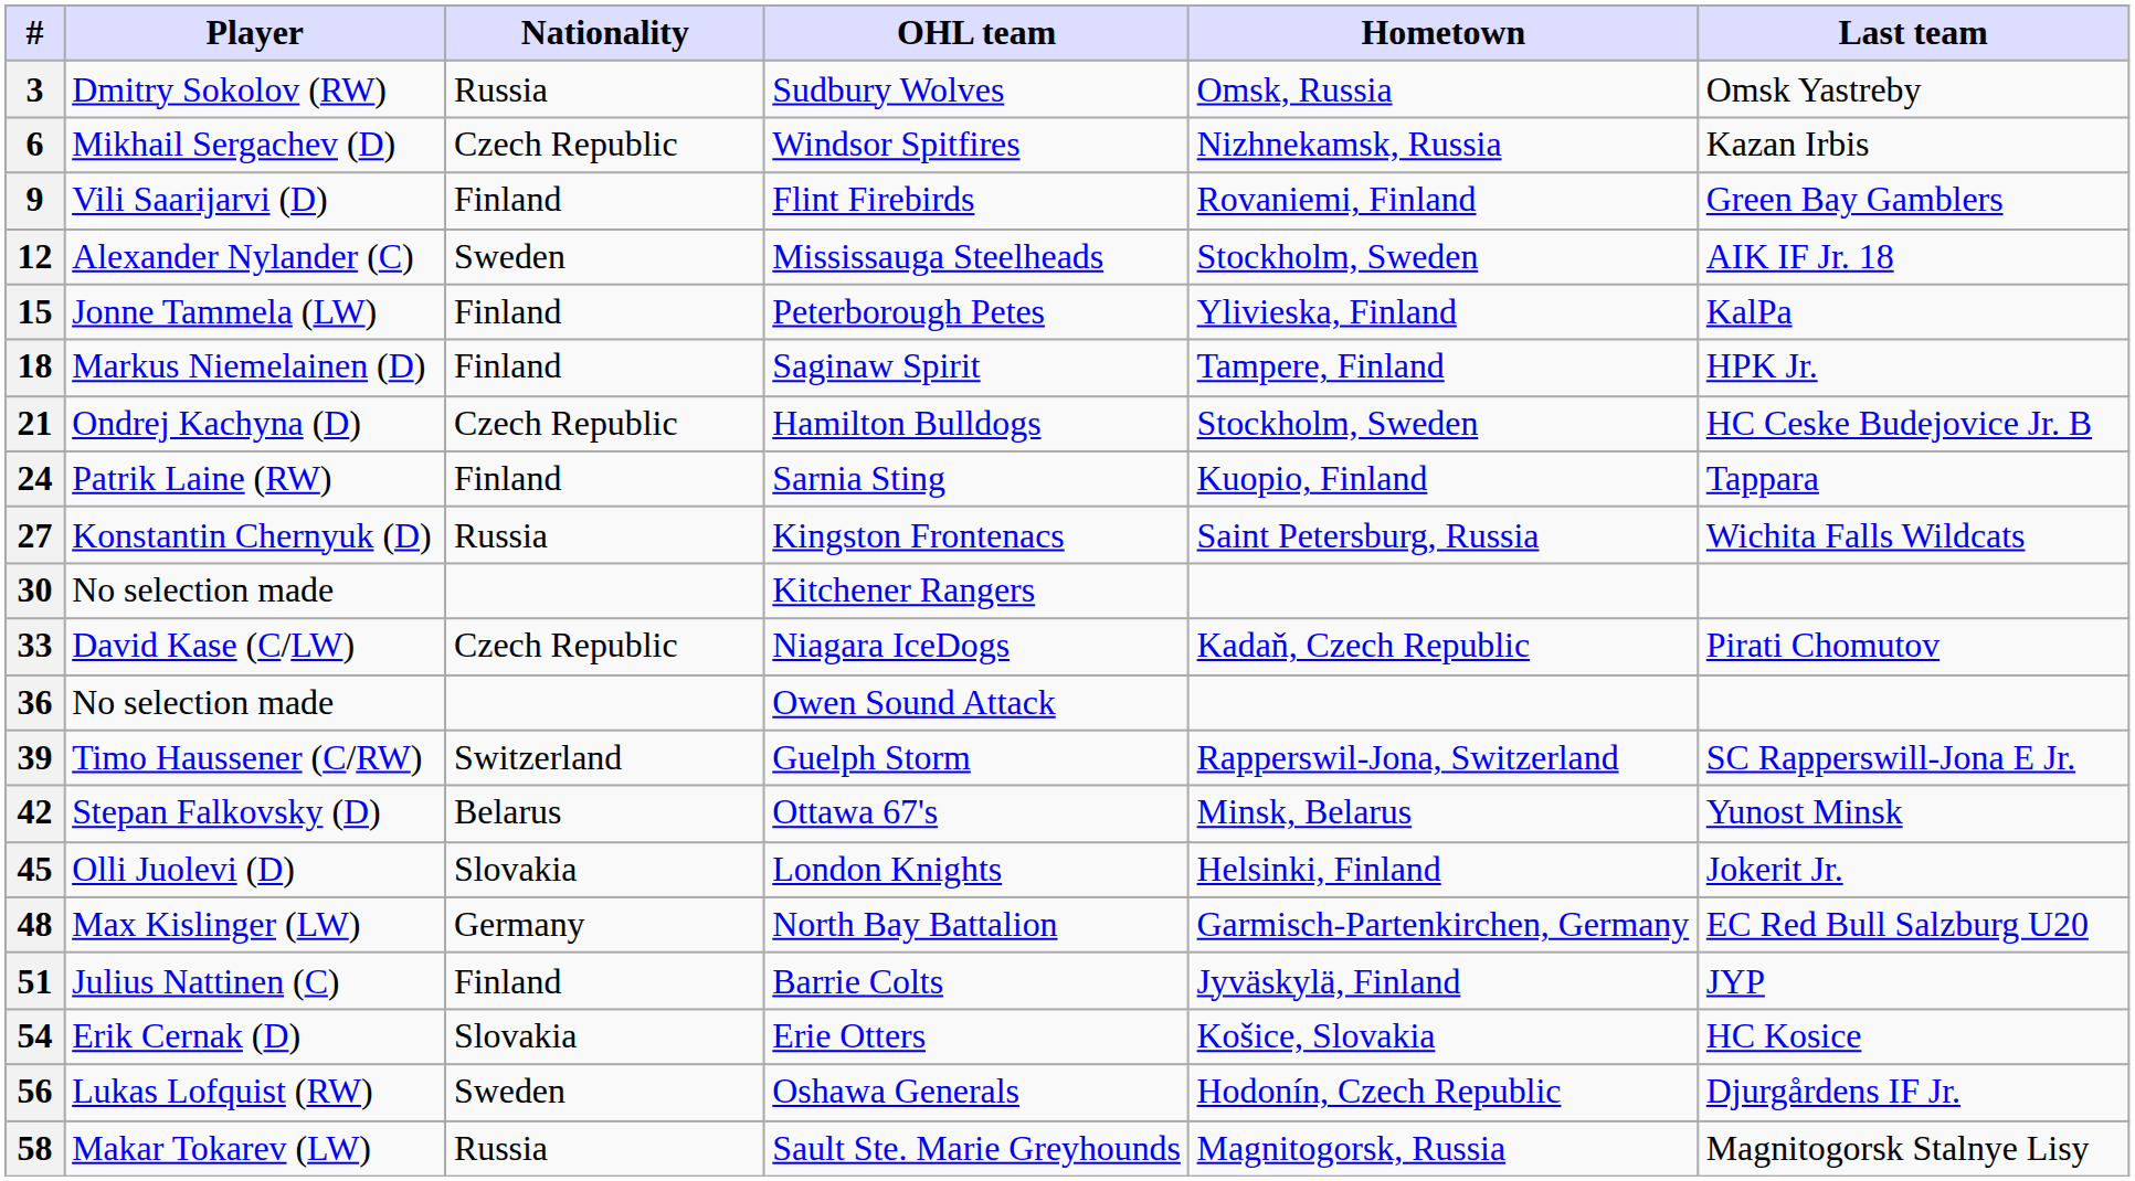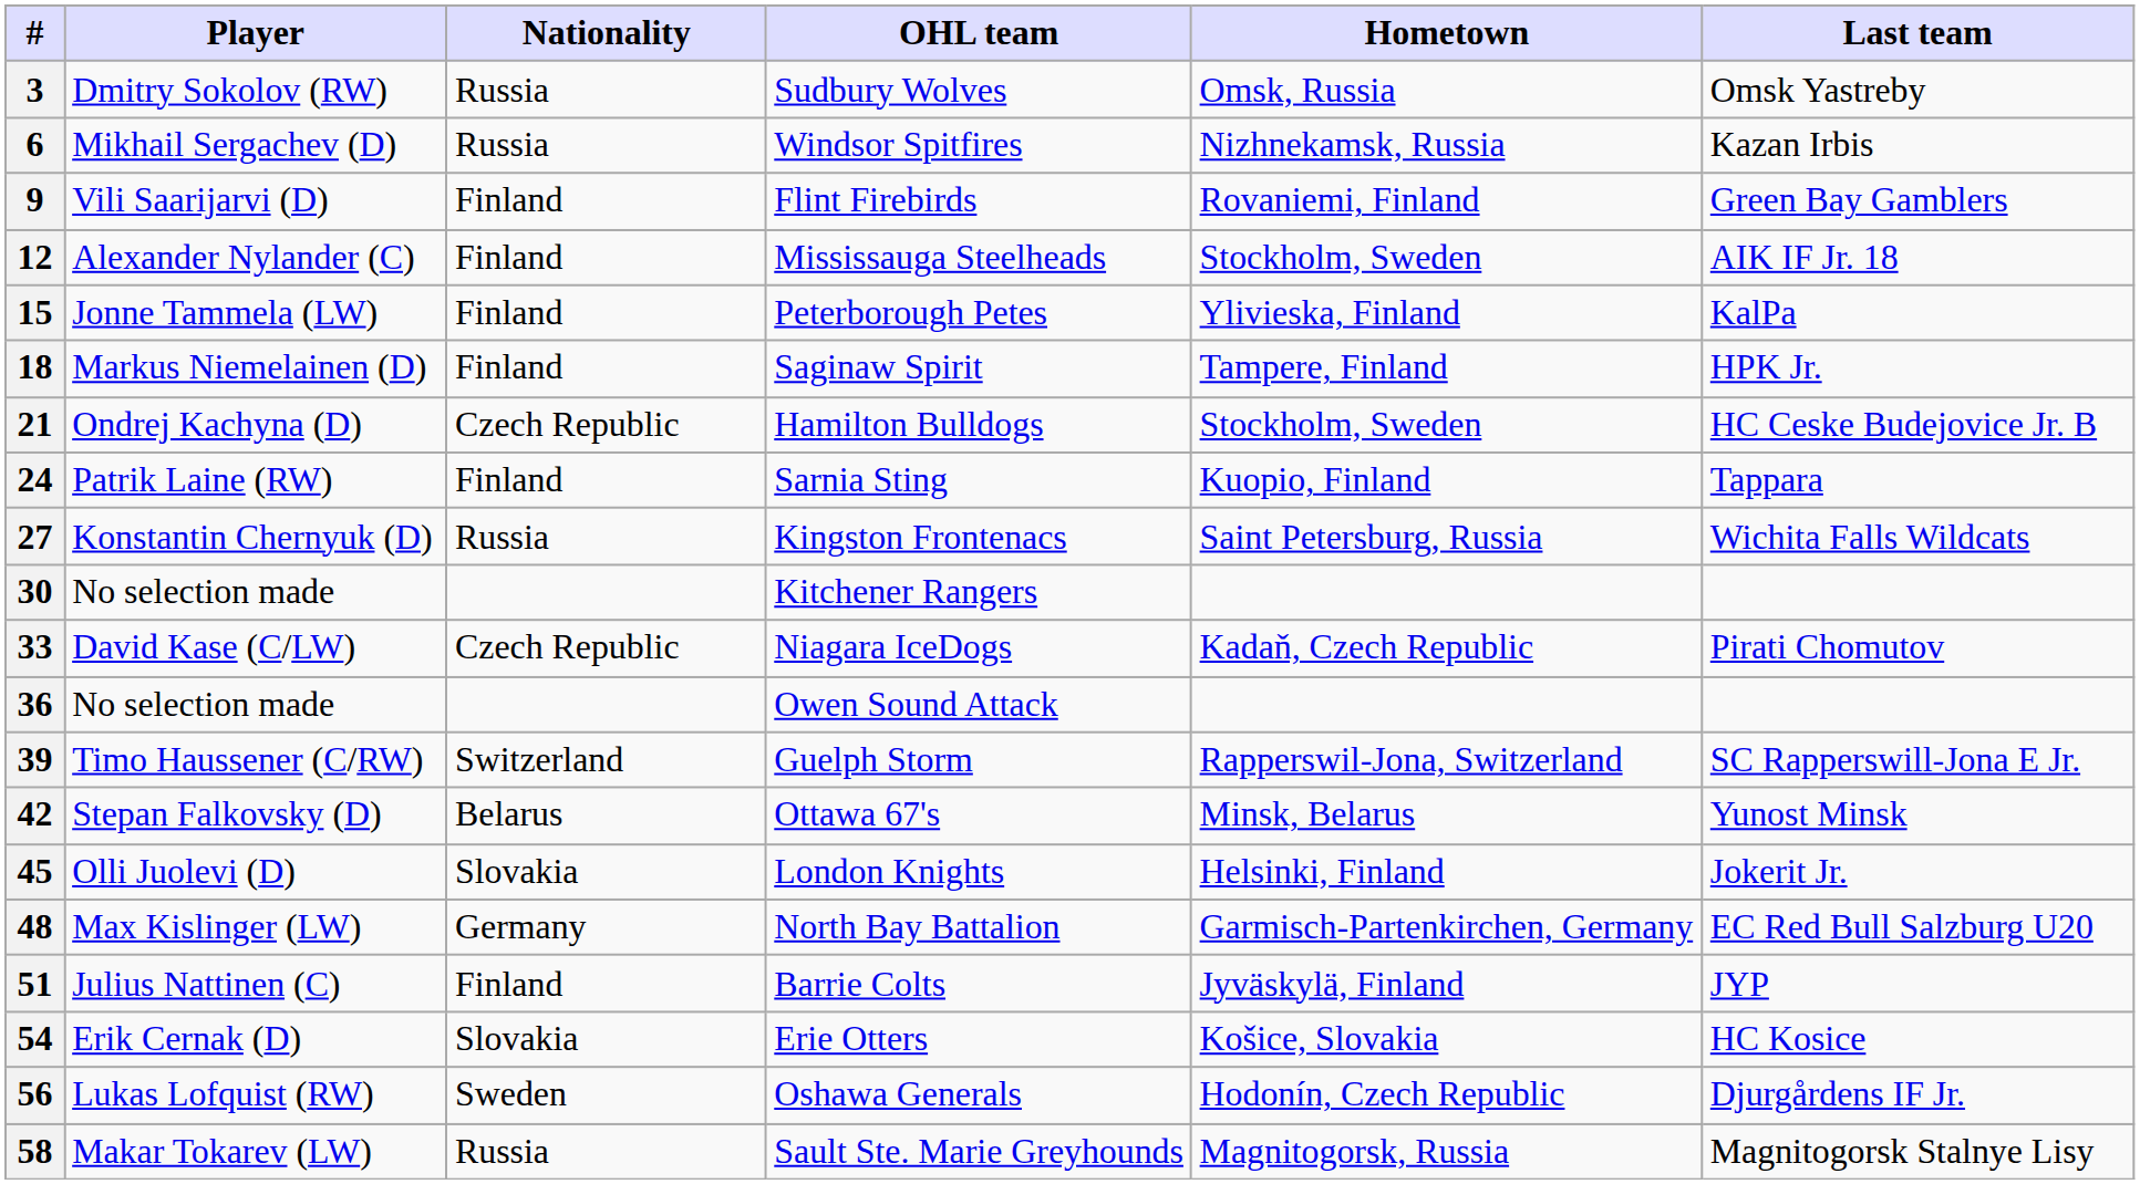6 | Nationality: Czech Republic -> Russia
12 | Nationality: Sweden -> Finland
